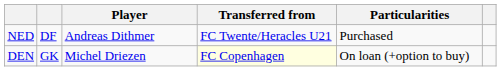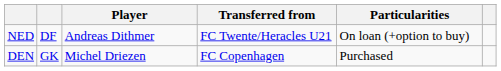NED | Particularities: Purchased -> On loan (+option to buy)
DEN | Transferred from: lightyellow background -> no background
DEN | Particularities: On loan (+option to buy) -> Purchased
